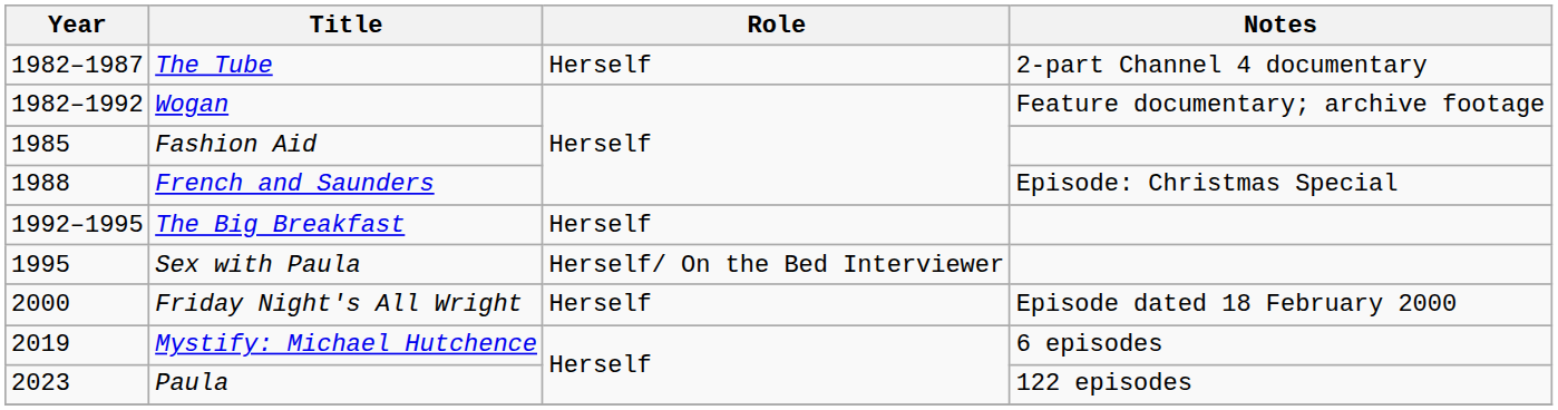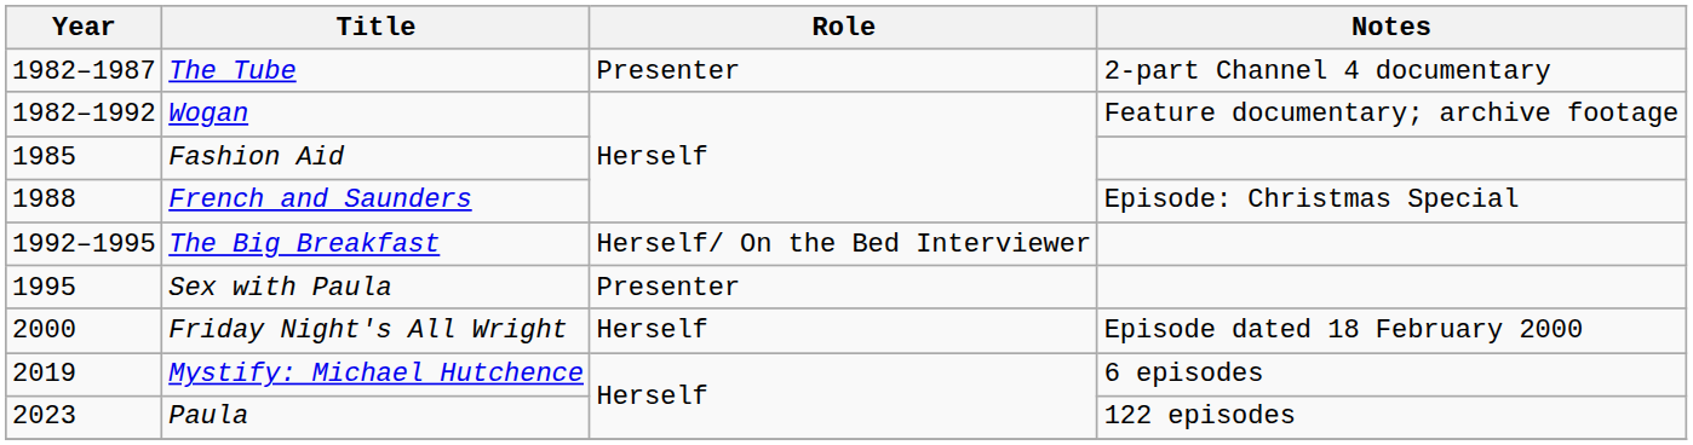The Tube | Role: Herself -> Presenter
The Big Breakfast | Role: Herself -> Herself/ On the Bed Interviewer
Sex with Paula | Role: Herself/ On the Bed Interviewer -> Presenter
